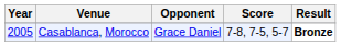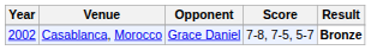Casablanca, Morocco | Year: 2005 -> 2002
